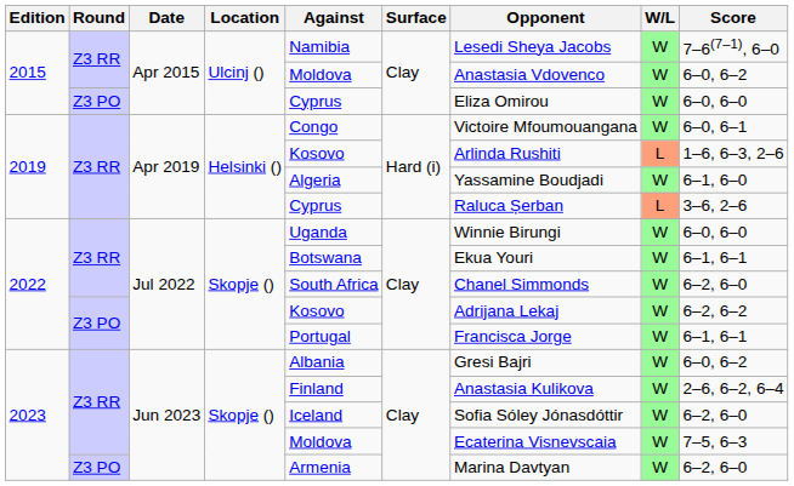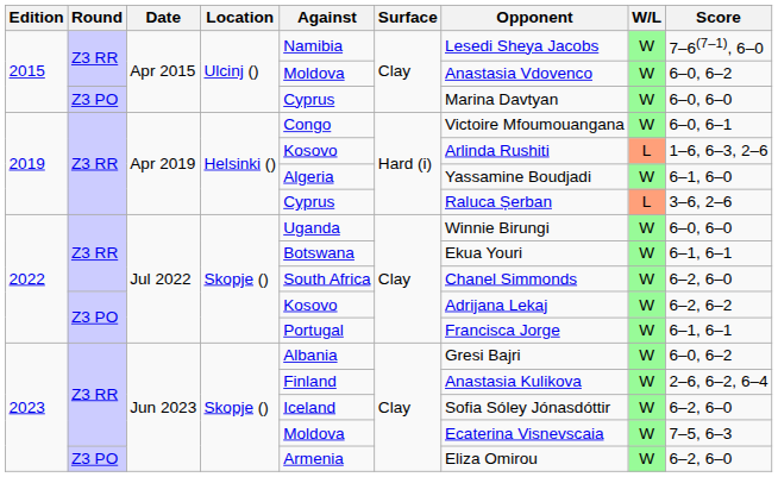2015 / Z3 PO | Opponent: Eliza Omirou -> Marina Davtyan
2023 / Z3 PO | Opponent: Marina Davtyan -> Eliza Omirou
